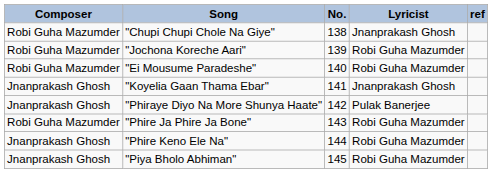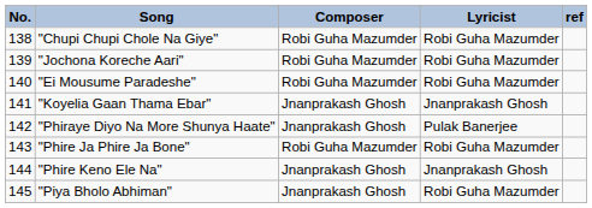columns swapped: No. <-> Composer
"Chupi Chupi Chole Na Giye" | Lyricist: Jnanprakash Ghosh -> Robi Guha Mazumder
"Phire Keno Ele Na" | Lyricist: Robi Guha Mazumder -> Jnanprakash Ghosh
